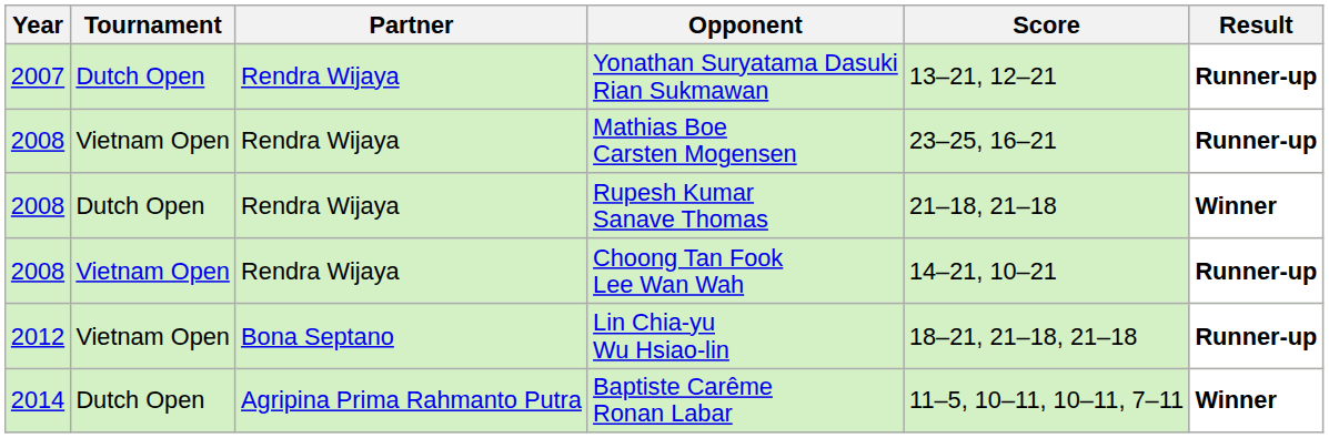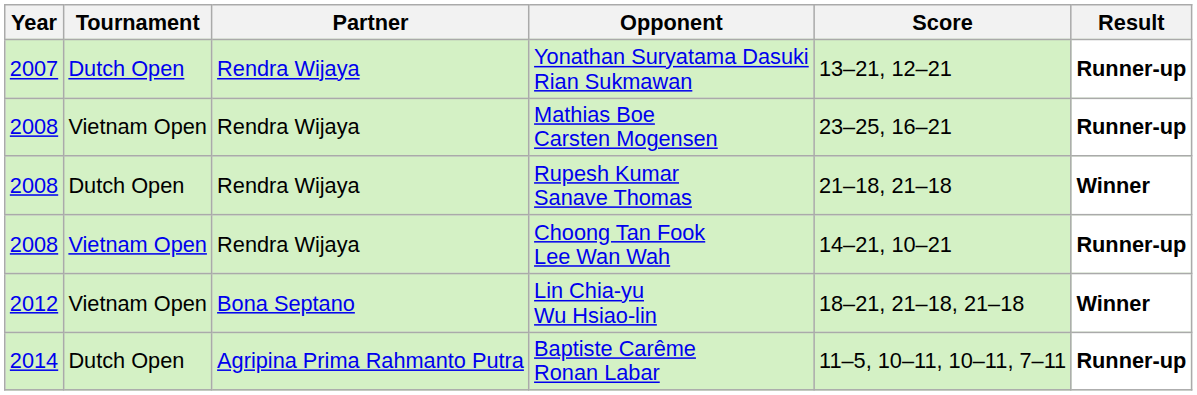Lin Chia-yu Wu Hsiao-lin | Result: Runner-up -> Winner
Baptiste Carême Ronan Labar | Result: Winner -> Runner-up
